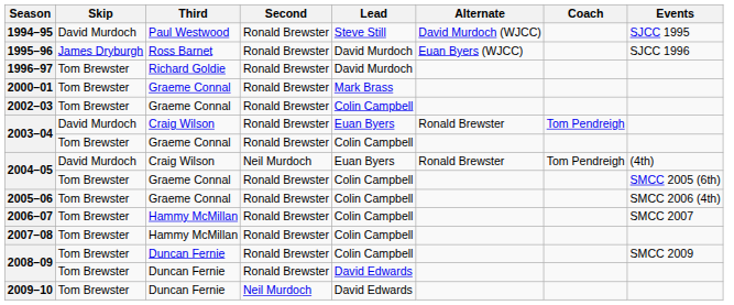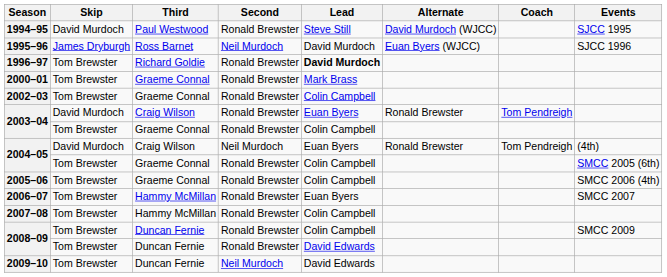1995–96 | Second: Ronald Brewster -> Neil Murdoch
1996–97 | Lead: normal -> bold
2006–07 | Lead: Colin Campbell -> Euan Byers
